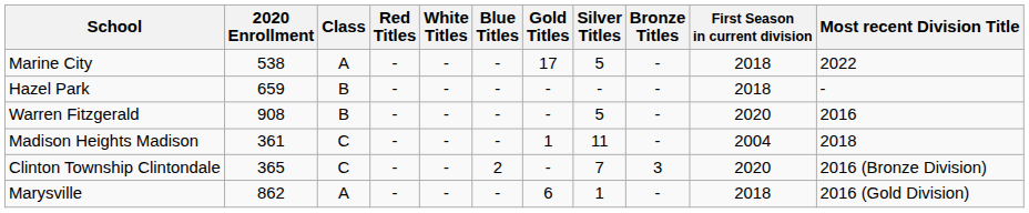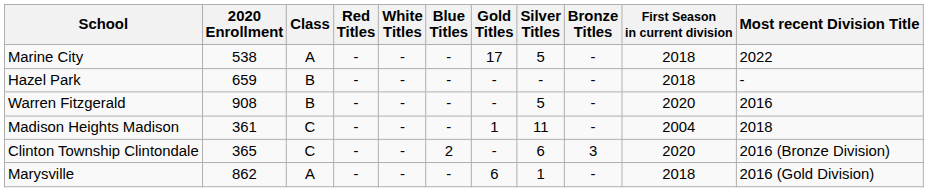Clinton Township Clintondale | Silver Titles: 7 -> 6
